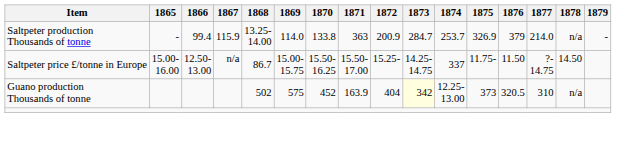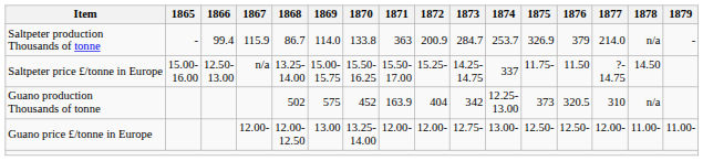Saltpeter production Thousands of tonne | 1868: 13.25- 14.00 -> 86.7
Saltpeter price £/tonne in Europe | 1868: 86.7 -> 13.25- 14.00
Guano production Thousands of tonne | 1873: lightyellow background -> no background
+ row: Guano price £/tonne in Europe | 12.00- | 12.00- 12.50 | 13.00 | 13.25- 14.00 | 12.00- | 12.00- | 12.75- | 13.00- | 12.50- | 12.50- | 12.00- | 11.00- | 11.00-
